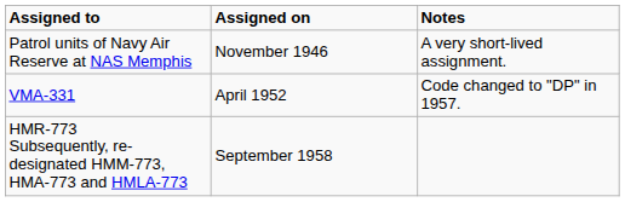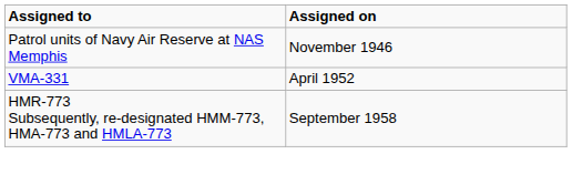- column: Notes | A very short-lived assignment. | Code changed to "DP" in 1957.
